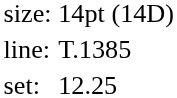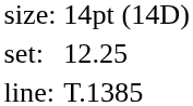rows swapped: set: <-> line:
